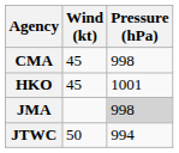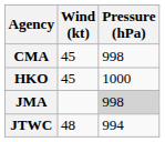HKO | Pressure (hPa): 1001 -> 1000
JTWC | Wind (kt): 50 -> 48
